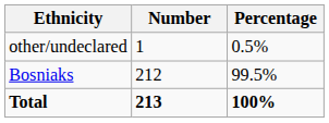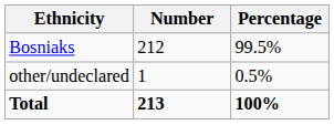rows swapped: Bosniaks <-> other/undeclared
